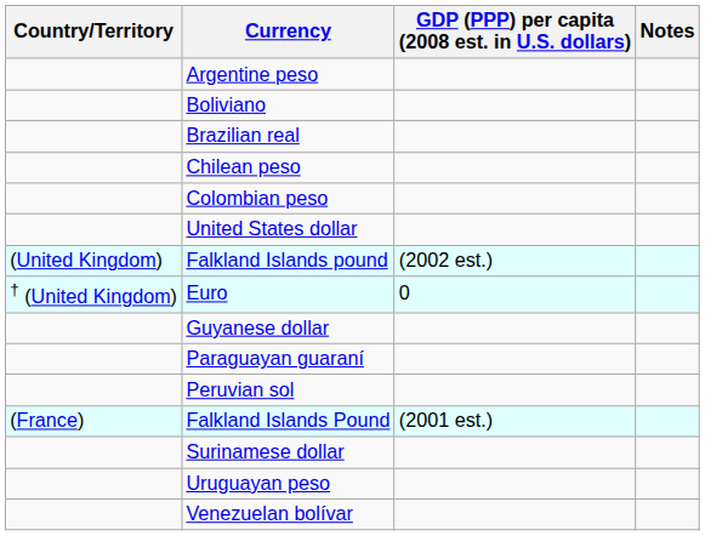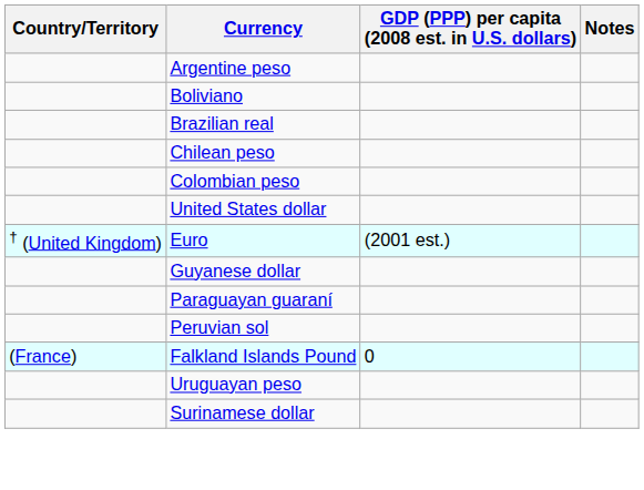- row: (United Kingdom) | Falkland Islands pound | (2002 est.)
Euro | GDP (PPP) per capita (2008 est. in U.S. dollars): 0 -> (2001 est.)
Falkland Islands Pound | GDP (PPP) per capita (2008 est. in U.S. dollars): (2001 est.) -> 0
rows swapped: Surinamese dollar <-> Uruguayan peso
- row: Venezuelan bolívar
